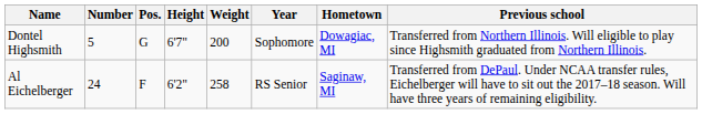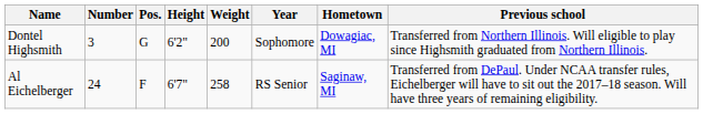Dontel Highsmith | Number: 5 -> 3
Dontel Highsmith | Height: 6'7" -> 6'2"
Al Eichelberger | Height: 6'2" -> 6'7"
